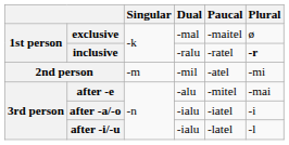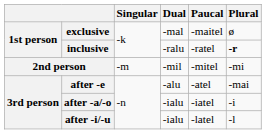2nd person | Paucal: -atel -> -mitel
after -e | Paucal: -mitel -> -atel
